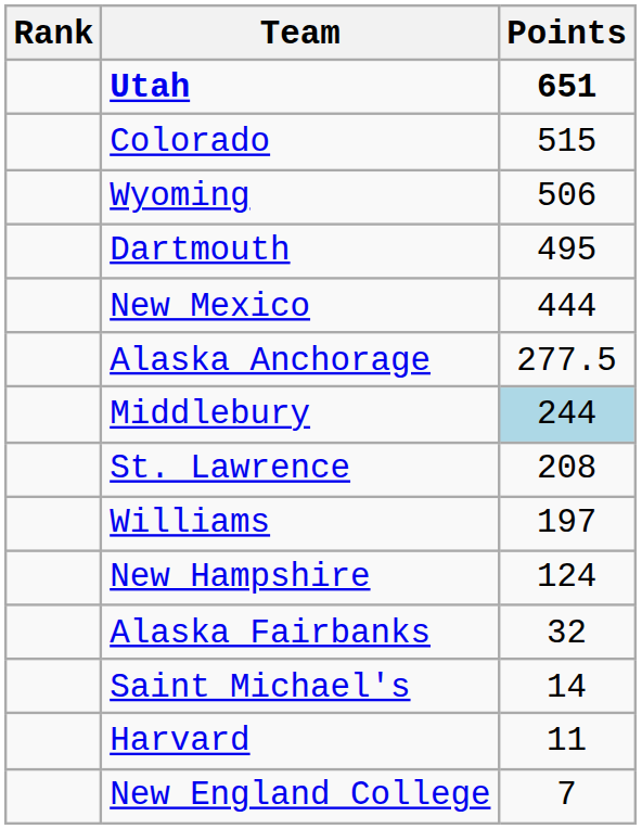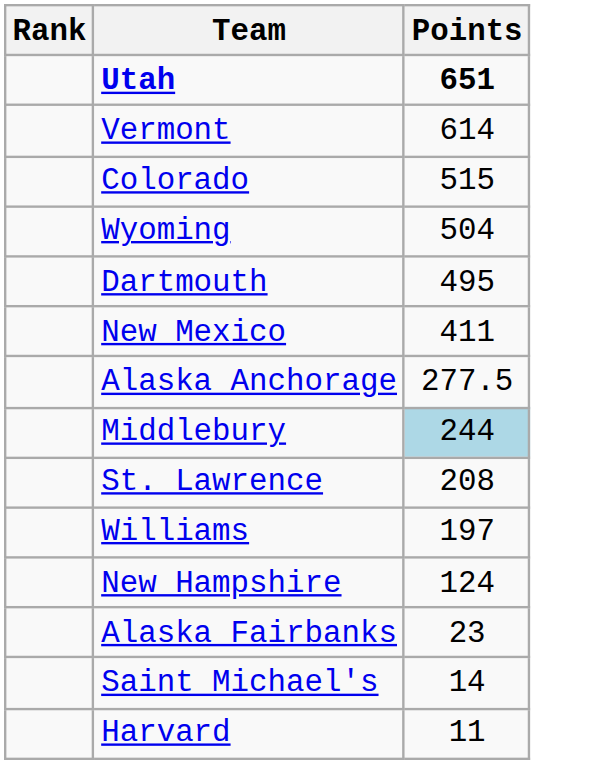+ row: Vermont | 614
Wyoming | Points: 506 -> 504
New Mexico | Points: 444 -> 411
Alaska Fairbanks | Points: 32 -> 23
- row: New England College | 7
